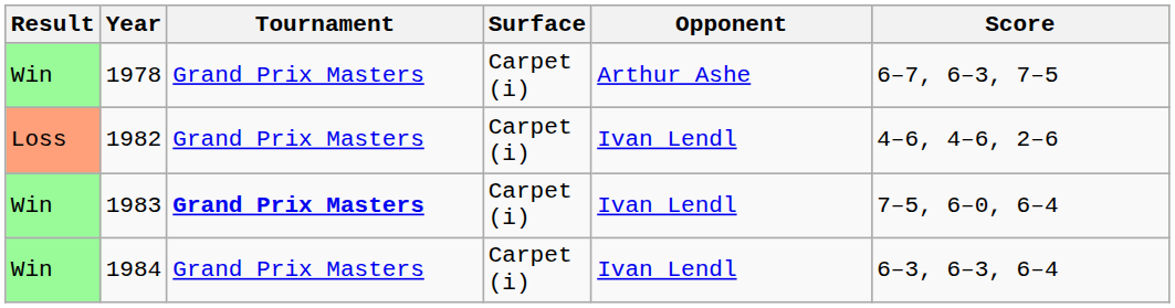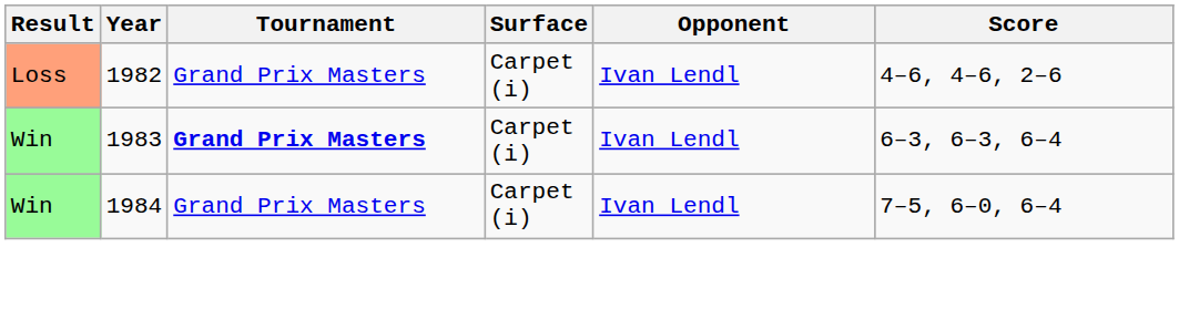- row: Win | 1978 | Grand Prix Masters | Carpet (i) | Arthur Ashe | 6–7, 6–3, 7–5
1983 | Score: 7–5, 6–0, 6–4 -> 6–3, 6–3, 6–4
1984 | Score: 6–3, 6–3, 6–4 -> 7–5, 6–0, 6–4
